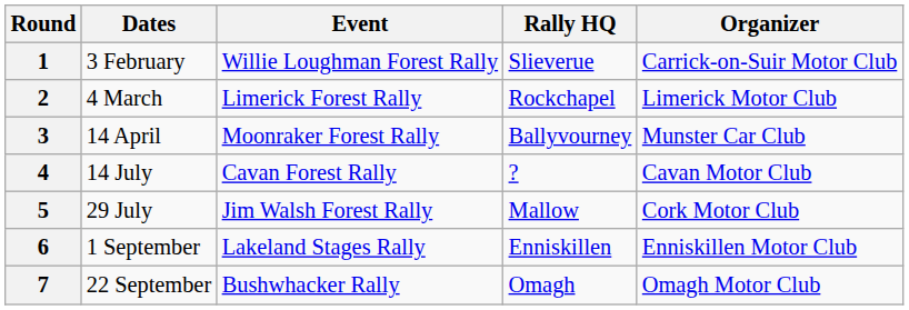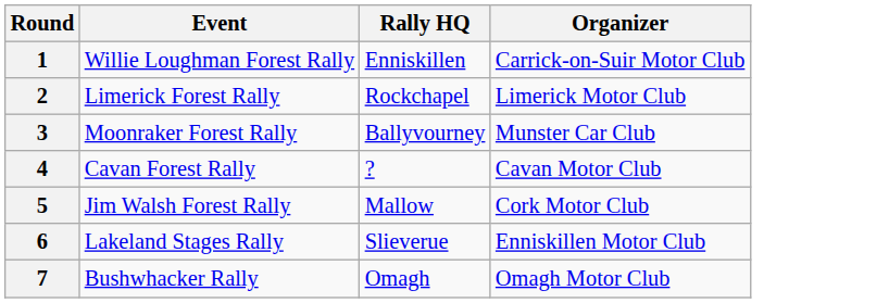- column: Dates | 3 February | 4 March | 14 April | 14 July | 29 July | 1 September | 22 September
1 | Rally HQ: Slieverue -> Enniskillen
6 | Rally HQ: Enniskillen -> Slieverue
